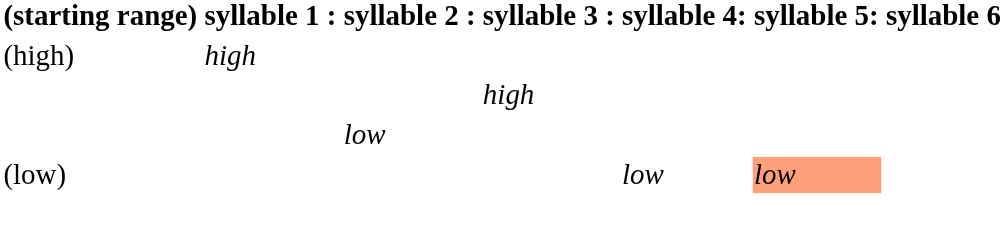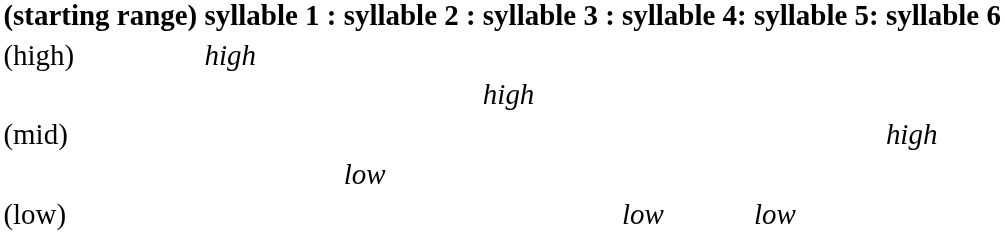+ row: (mid) | high
(low) | syllable 5:: lightsalmon background -> no background
